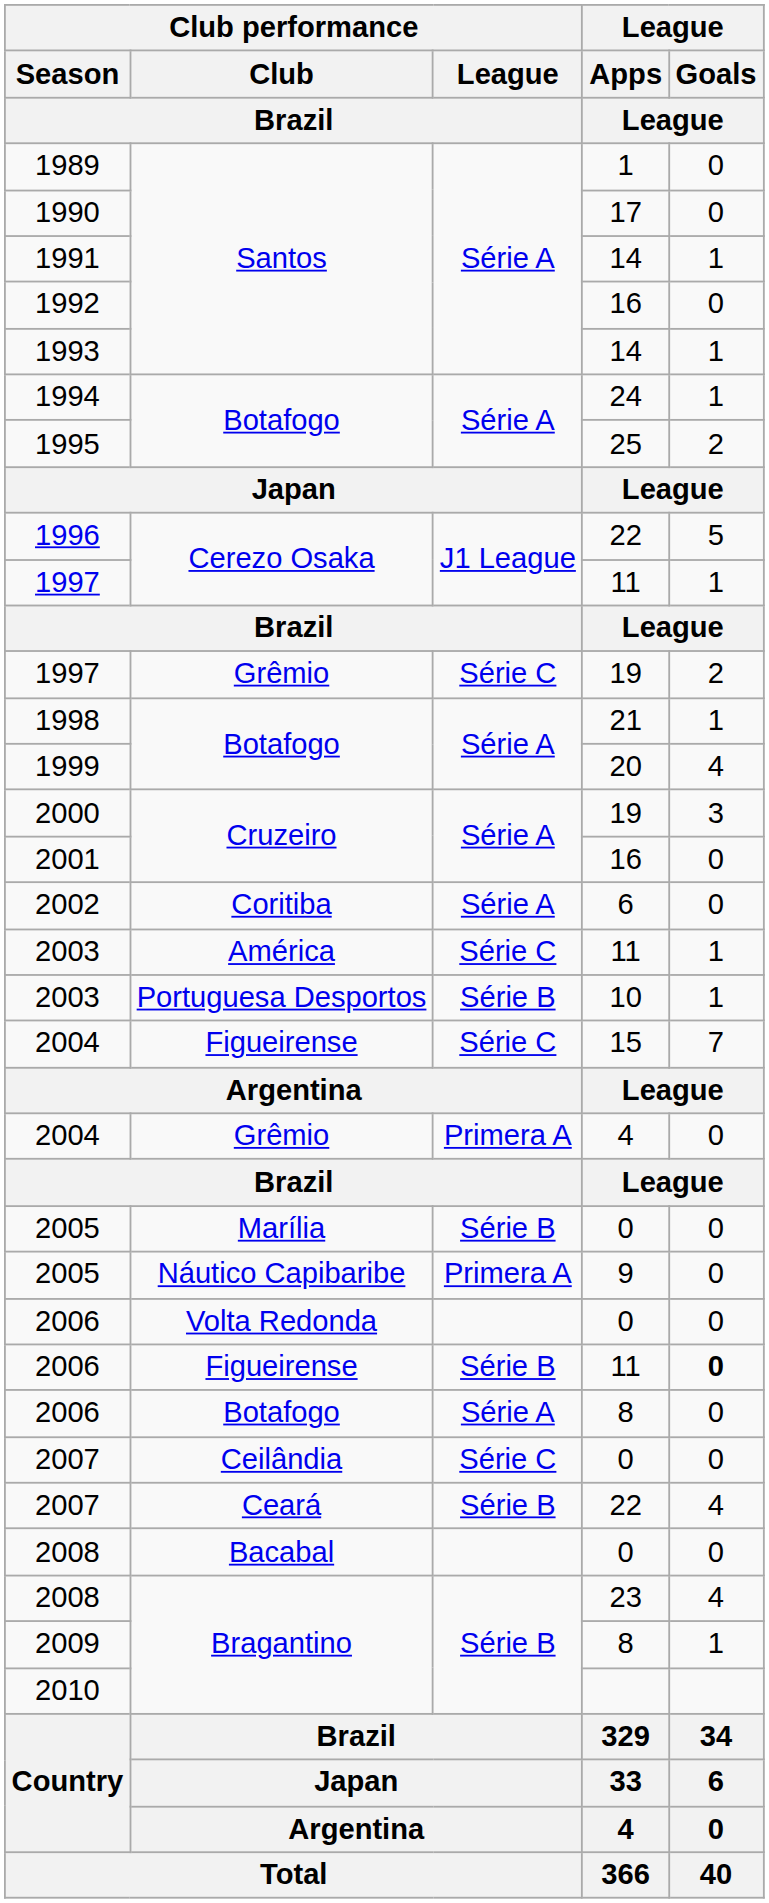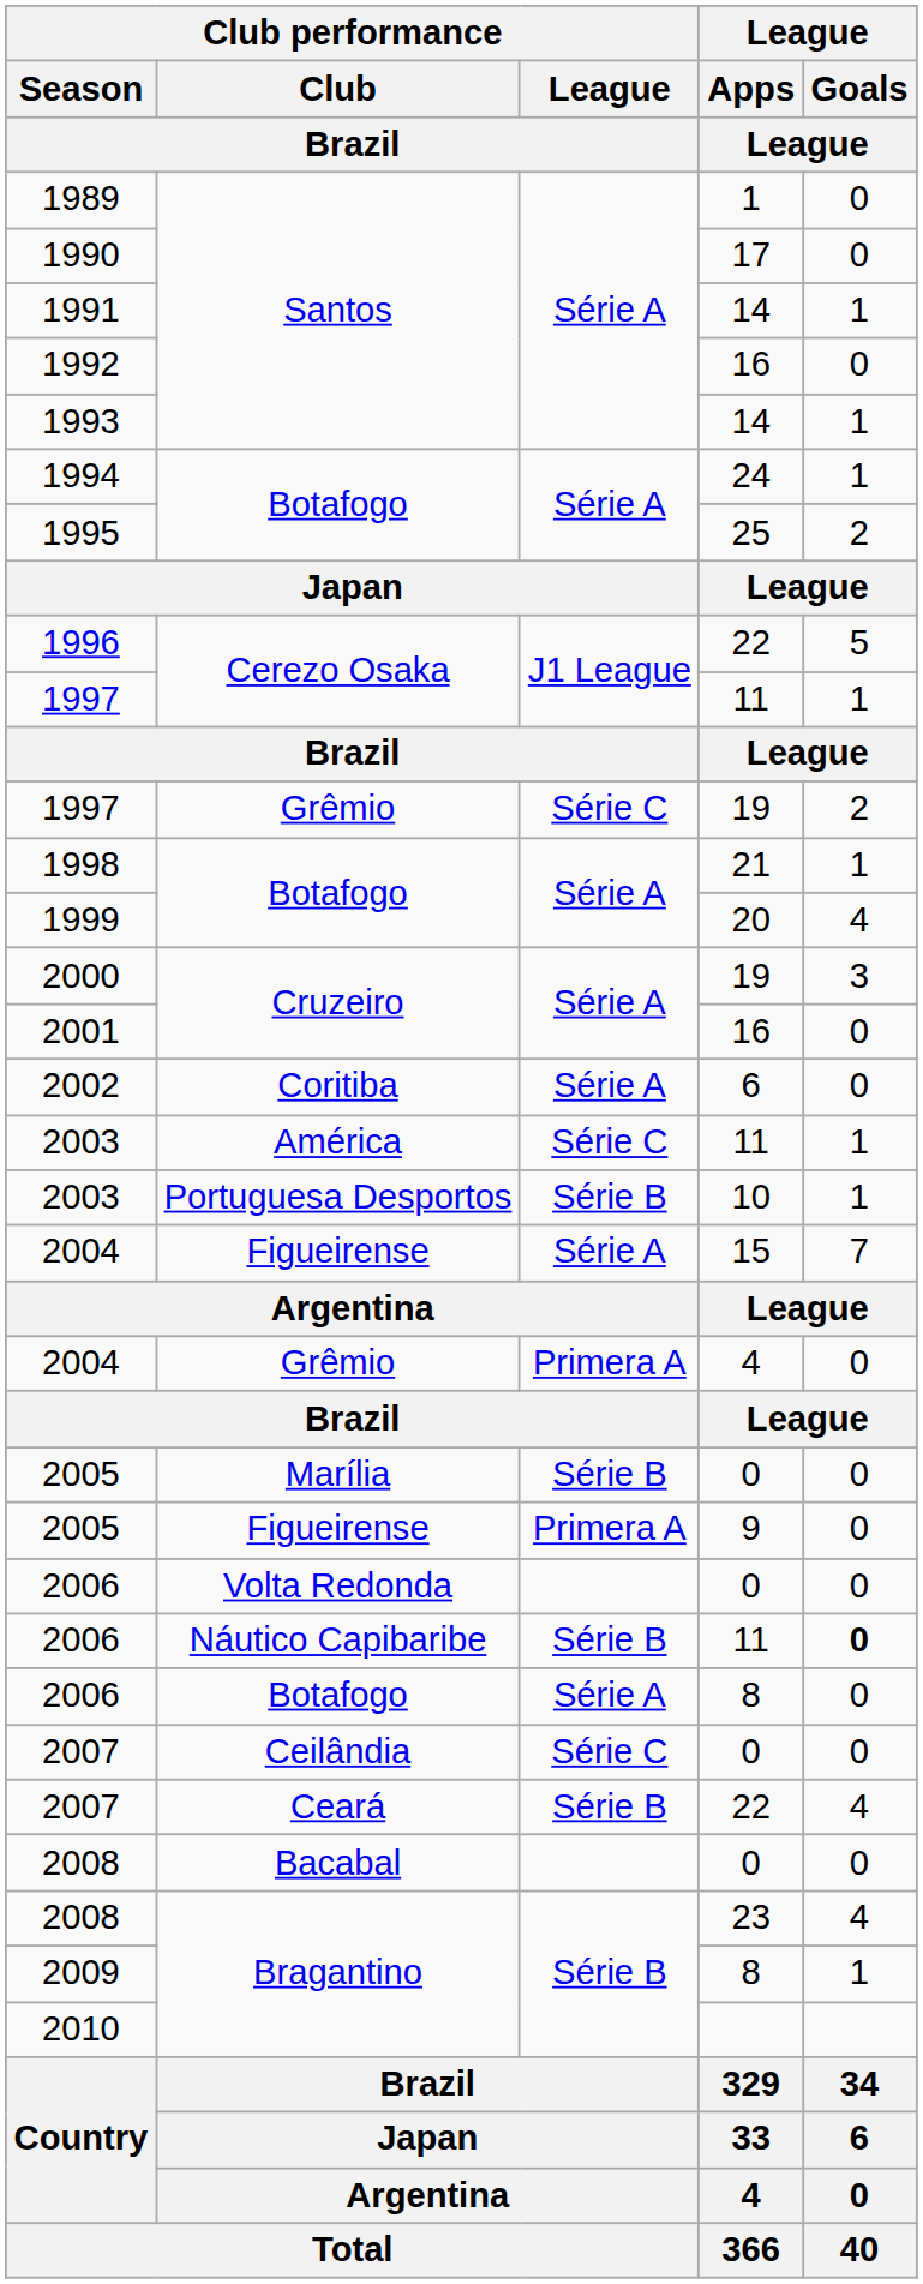2004 / 15 | Club performance / League / Brazil: Série C -> Série A
2005 / 9 | Club performance / Club / Brazil: Náutico Capibaribe -> Figueirense
2006 / 11 | Club performance / Club / Brazil: Figueirense -> Náutico Capibaribe
